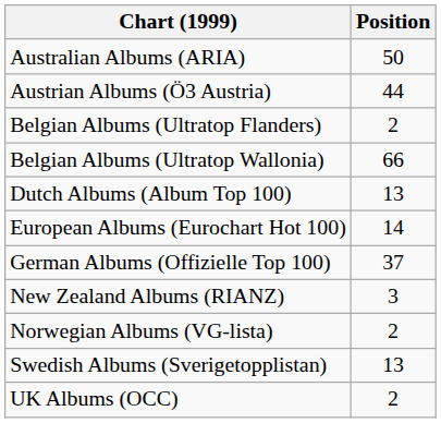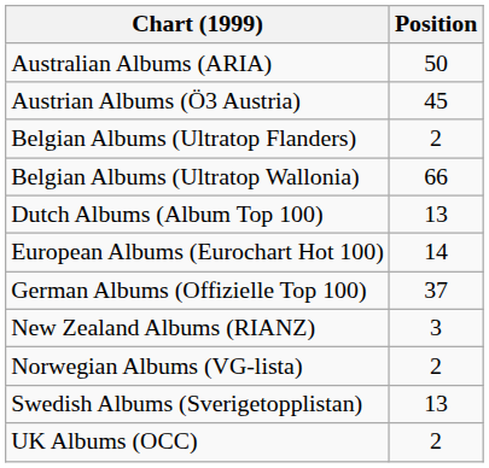Austrian Albums (Ö3 Austria) | Position: 44 -> 45
